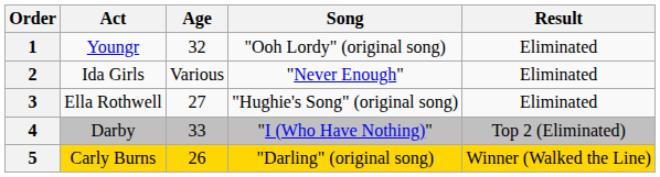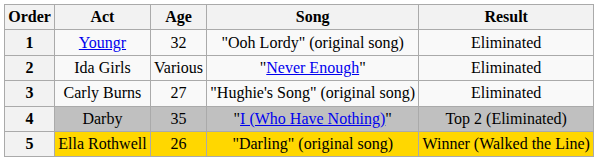3 | Act: Ella Rothwell -> Carly Burns
4 | Age: 33 -> 35
5 | Act: Carly Burns -> Ella Rothwell
